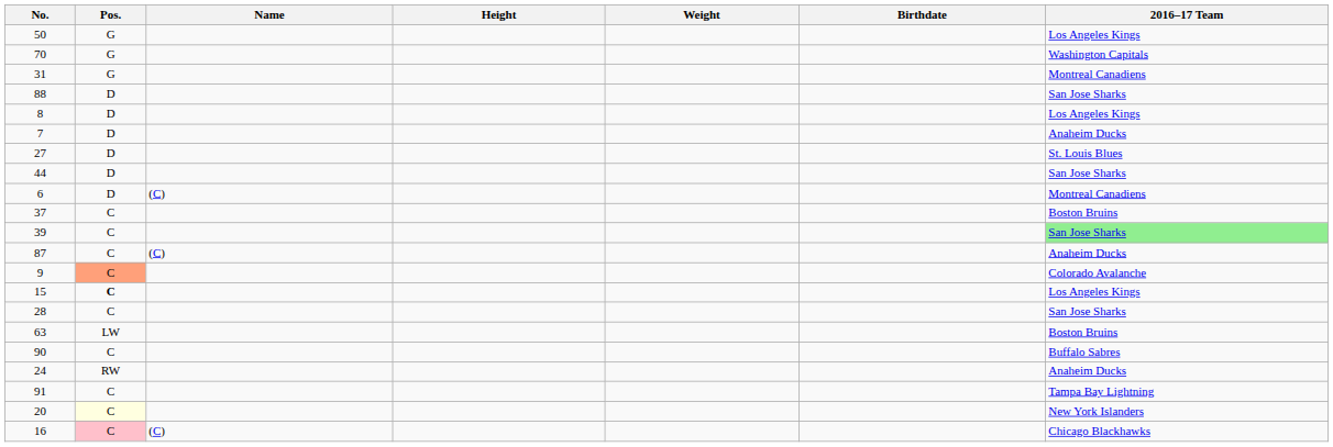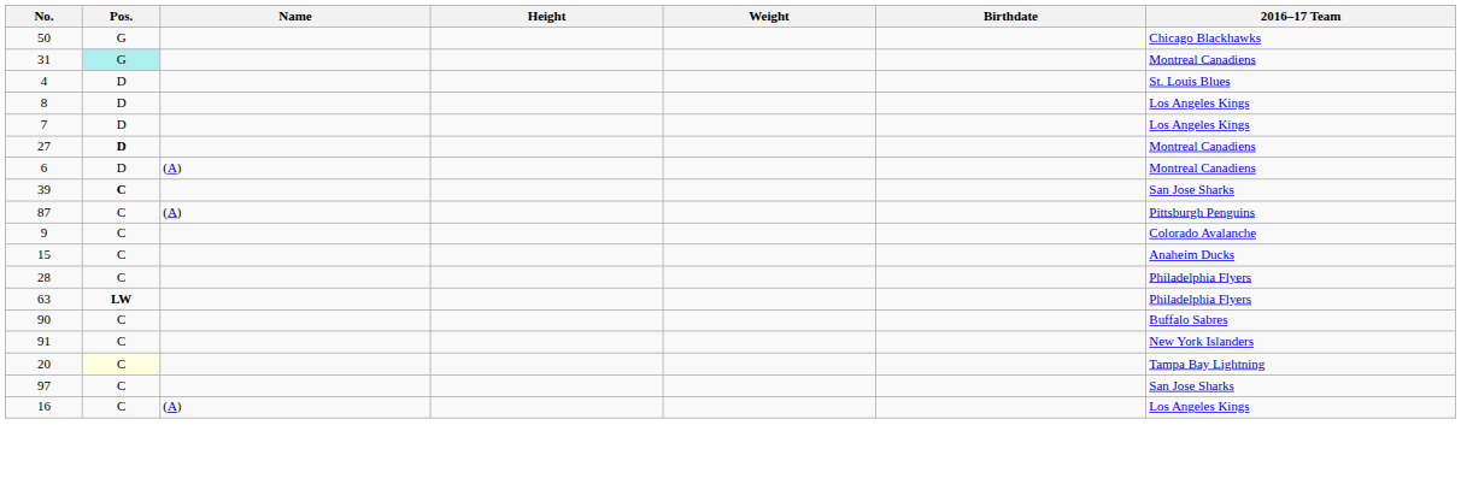50 | 2016–17 Team: Los Angeles Kings -> Chicago Blackhawks
- row: 70 | G | Washington Capitals
31 | Pos.: no background -> paleturquoise background
+ row: 4 | D | St. Louis Blues
- row: 88 | D | San Jose Sharks
7 | 2016–17 Team: Anaheim Ducks -> Los Angeles Kings
27 | Pos.: normal -> bold
27 | 2016–17 Team: St. Louis Blues -> Montreal Canadiens
- row: 44 | D | San Jose Sharks
6 | Name: (C) -> (A)
- row: 37 | C | Boston Bruins
39 | Pos.: normal -> bold
39 | 2016–17 Team: lightgreen background -> no background
87 | Name: (C) -> (A)
87 | 2016–17 Team: Anaheim Ducks -> Pittsburgh Penguins
9 | Pos.: lightsalmon background -> no background
15 | Pos.: bold -> normal
15 | 2016–17 Team: Los Angeles Kings -> Anaheim Ducks
28 | 2016–17 Team: San Jose Sharks -> Philadelphia Flyers
63 | Pos.: normal -> bold
63 | 2016–17 Team: Boston Bruins -> Philadelphia Flyers
- row: 24 | RW | Anaheim Ducks
91 | 2016–17 Team: Tampa Bay Lightning -> New York Islanders
20 | 2016–17 Team: New York Islanders -> Tampa Bay Lightning
+ row: 97 | C | San Jose Sharks
16 | Pos.: pink background -> no background
16 | Name: (C) -> (A)
16 | 2016–17 Team: Chicago Blackhawks -> Los Angeles Kings
